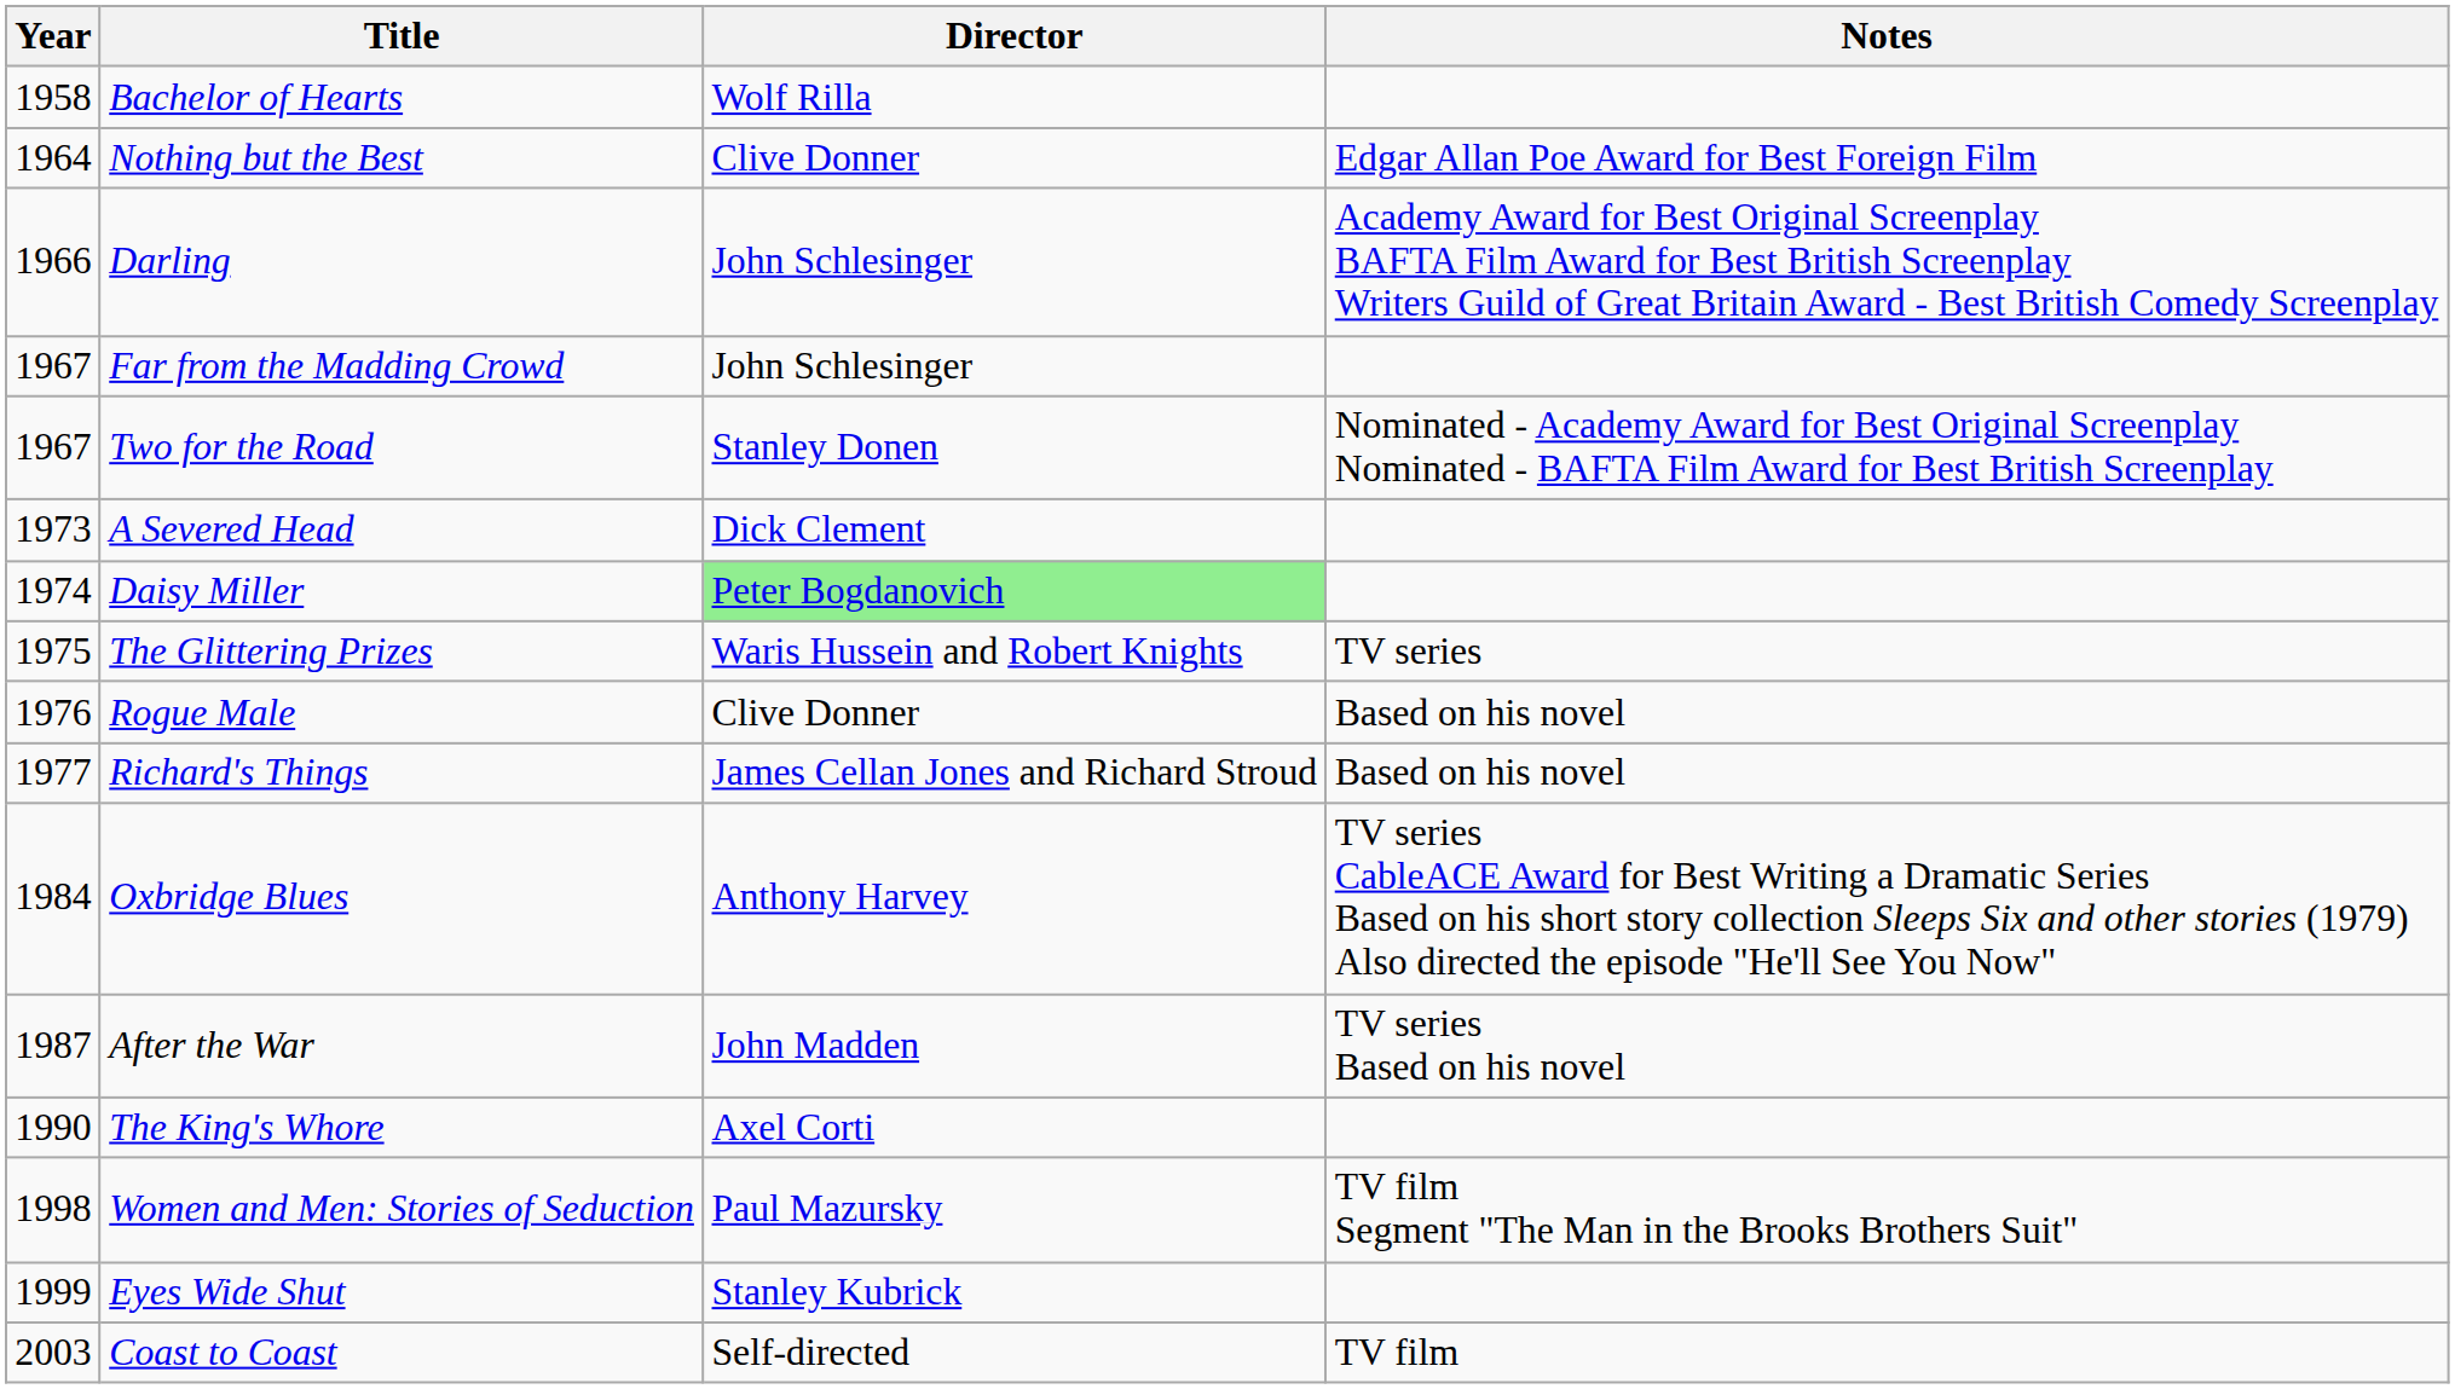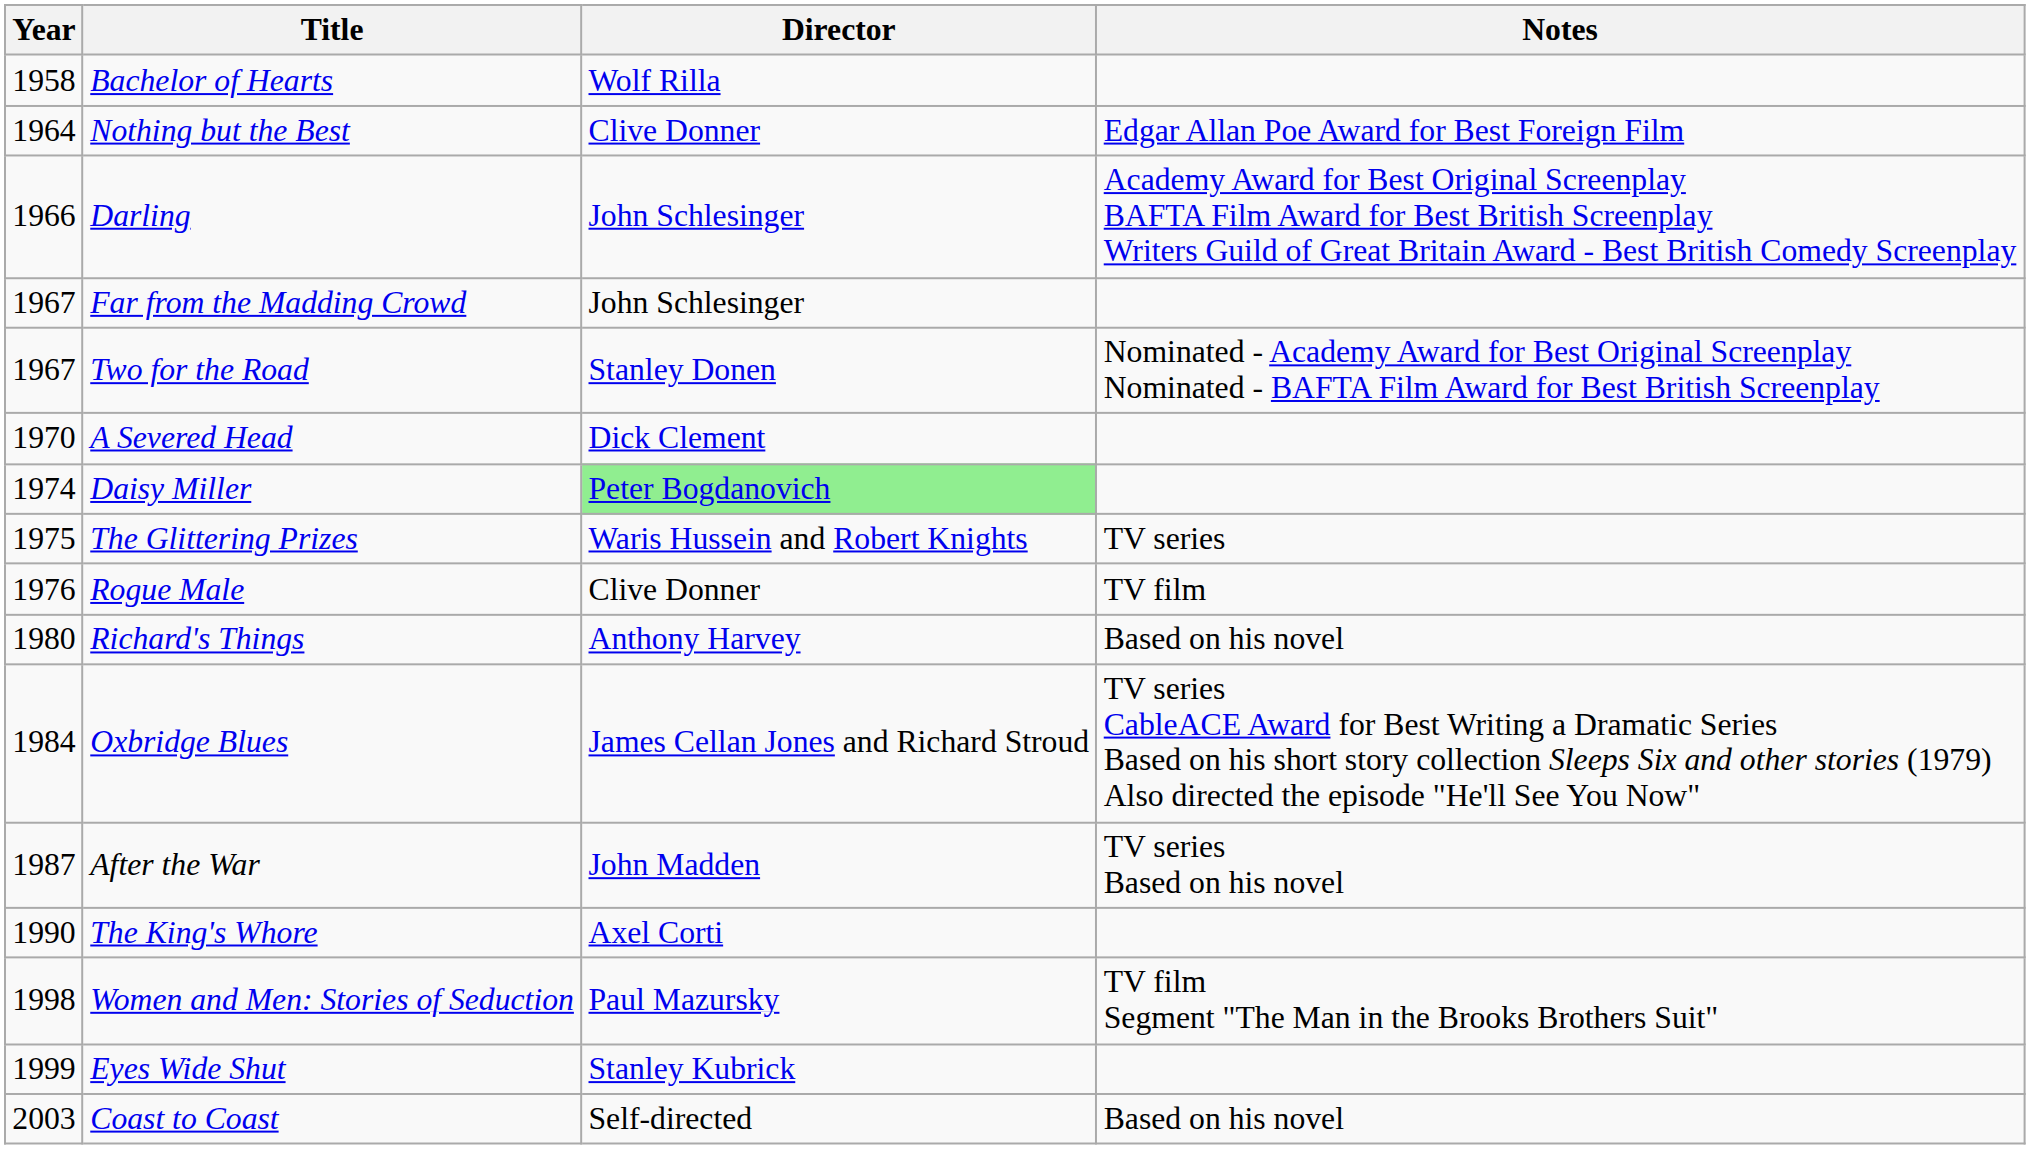A Severed Head | Year: 1973 -> 1970
Rogue Male | Notes: Based on his novel -> TV film
Richard's Things | Year: 1977 -> 1980
Richard's Things | Director: James Cellan Jones and Richard Stroud -> Anthony Harvey
Oxbridge Blues | Director: Anthony Harvey -> James Cellan Jones and Richard Stroud
Coast to Coast | Notes: TV film -> Based on his novel
